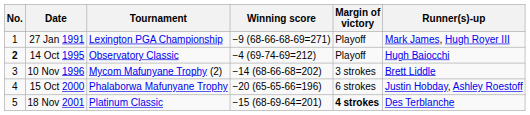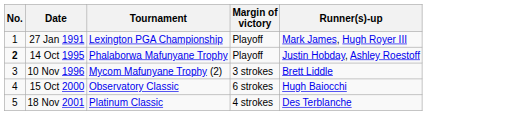- column: Winning score | −9 (68-66-68-69=271) | −4 (69-74-69=212) | −14 (68-66-68=202) | −20 (65-65-66=196) | −15 (68-69-64=201)
14 Oct 1995 | Tournament: Observatory Classic -> Phalaborwa Mafunyane Trophy
14 Oct 1995 | Runner(s)-up: Hugh Baiocchi -> Justin Hobday, Ashley Roestoff
15 Oct 2000 | Tournament: Phalaborwa Mafunyane Trophy -> Observatory Classic
15 Oct 2000 | Runner(s)-up: Justin Hobday, Ashley Roestoff -> Hugh Baiocchi
18 Nov 2001 | Margin of victory: bold -> normal
